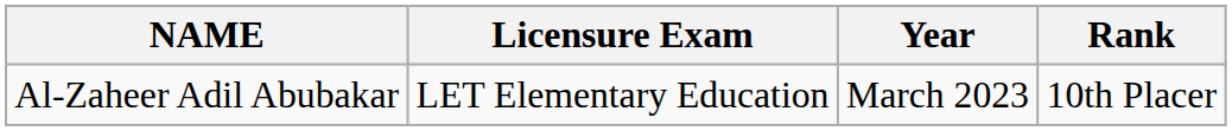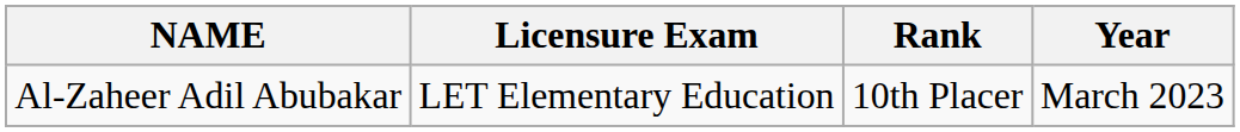columns swapped: Year <-> Rank
